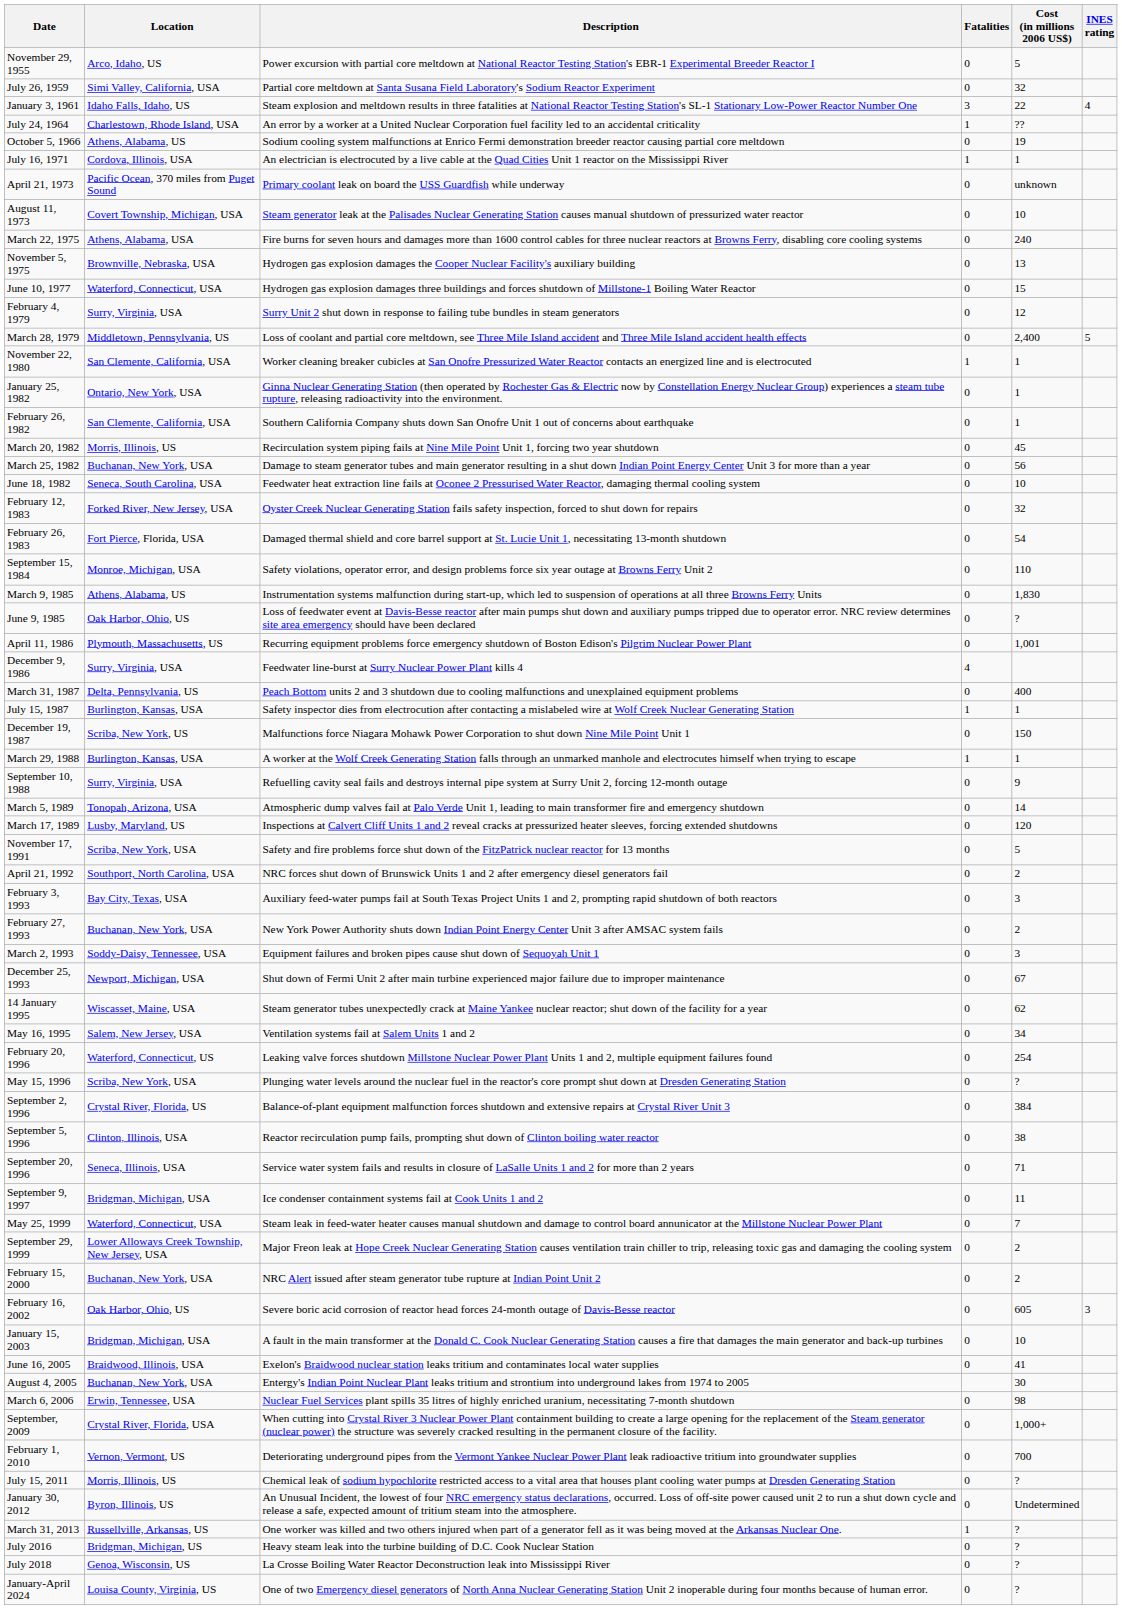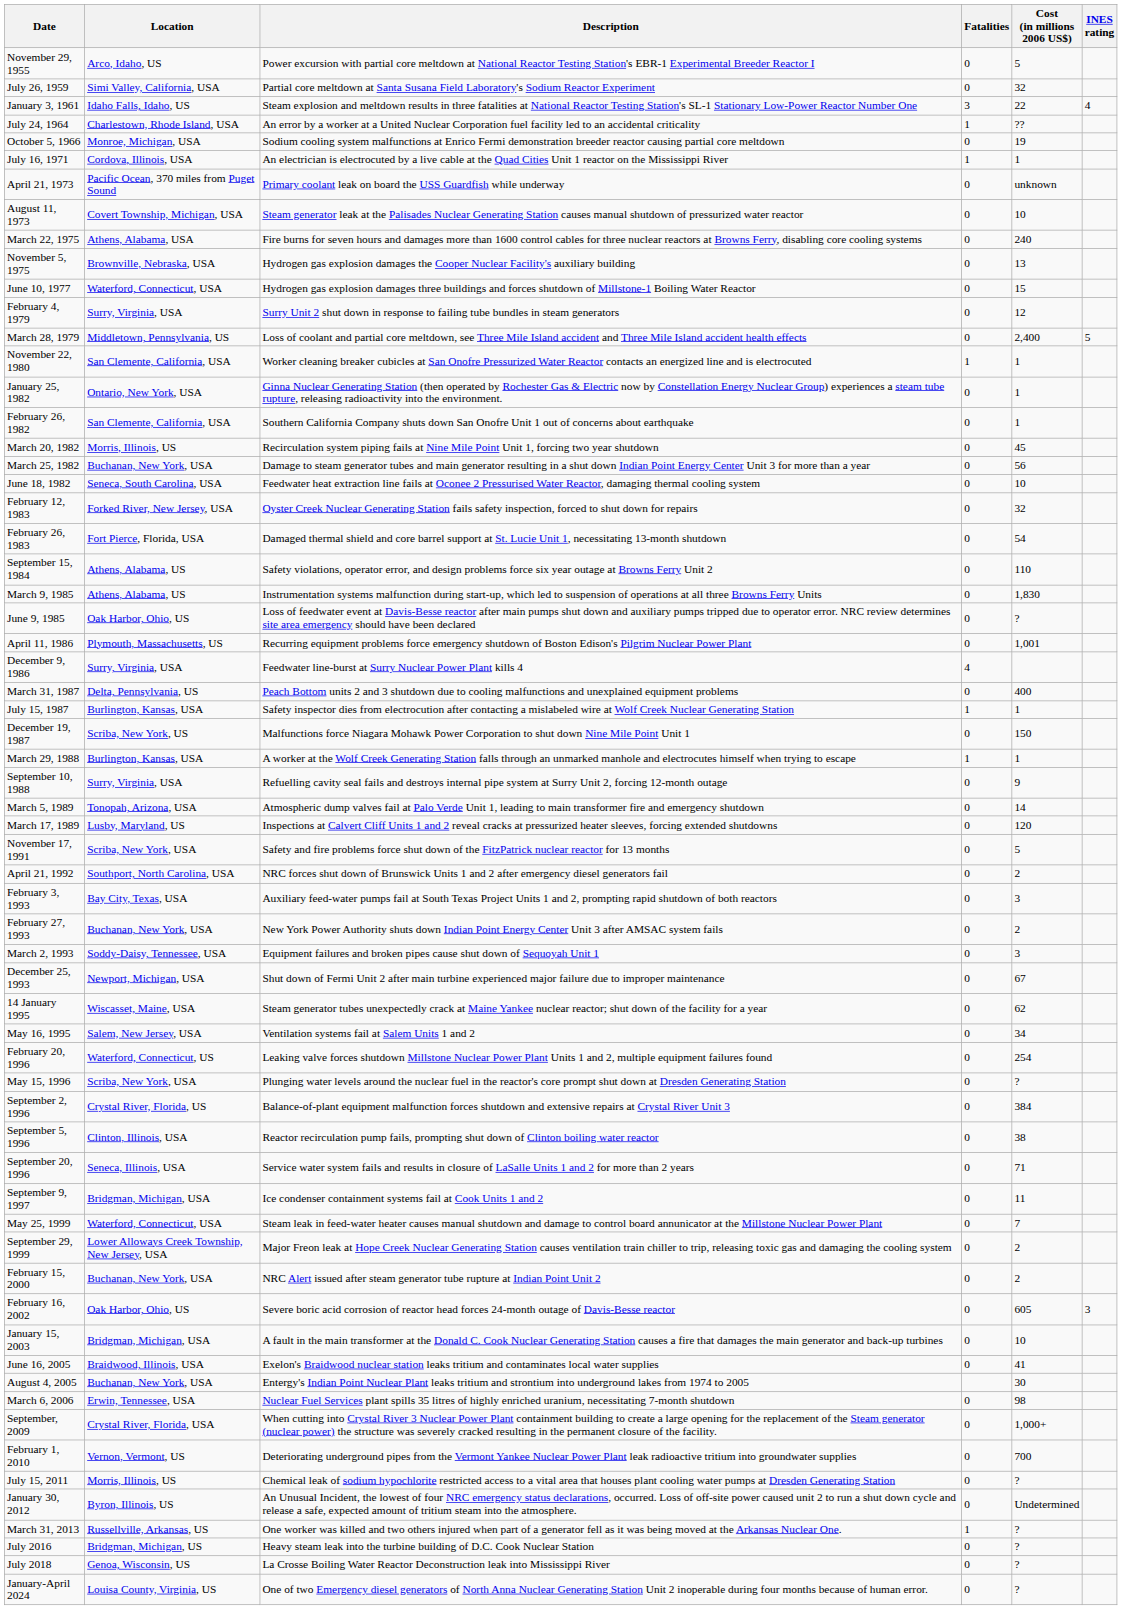October 5, 1966 | Location: Athens, Alabama, US -> Monroe, Michigan, USA
September 15, 1984 | Location: Monroe, Michigan, USA -> Athens, Alabama, US
